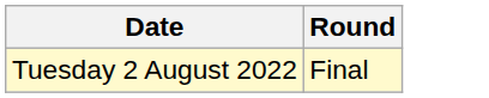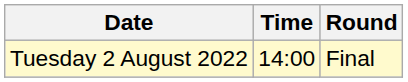+ column: Time | 14:00
